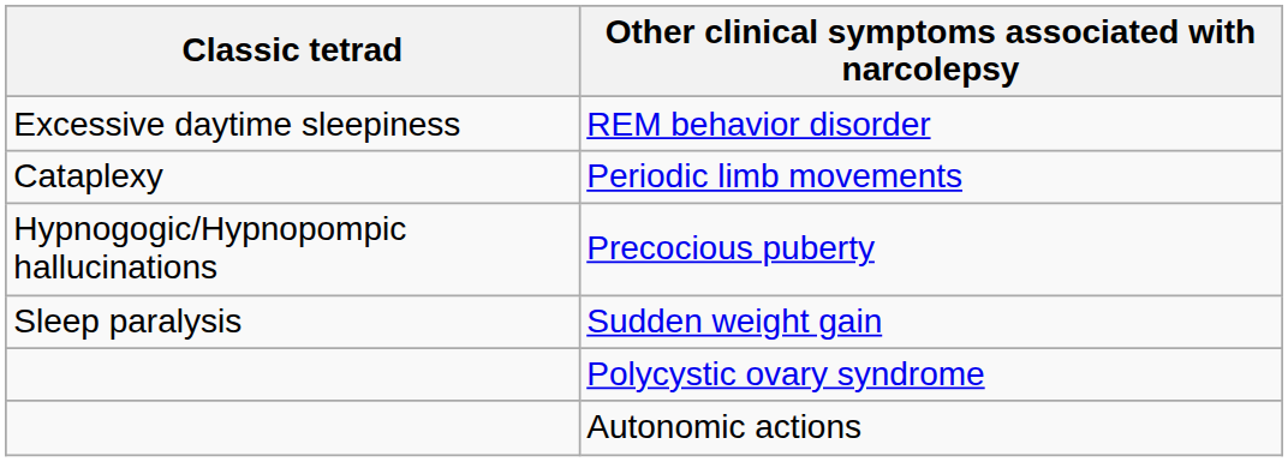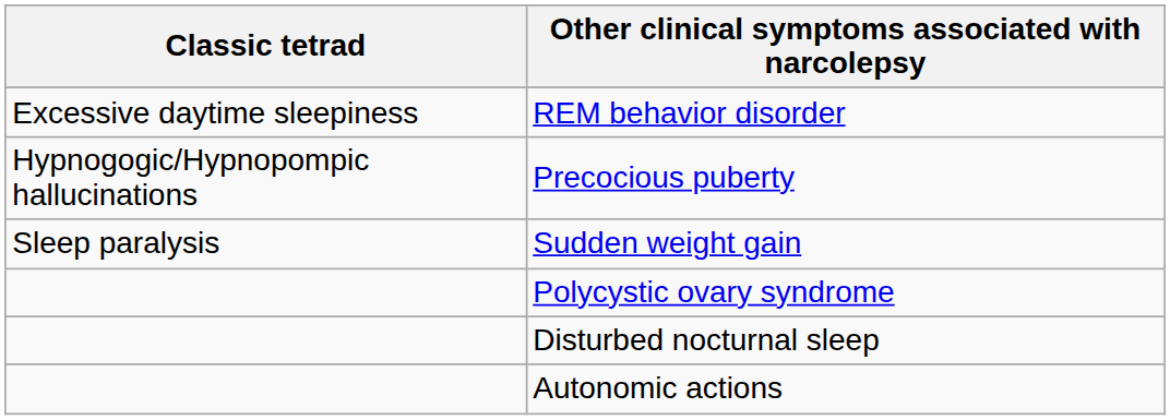- row: Cataplexy | Periodic limb movements
+ row: Disturbed nocturnal sleep
